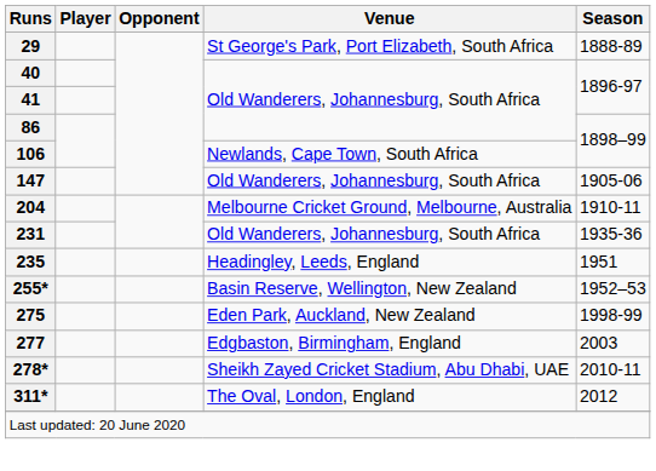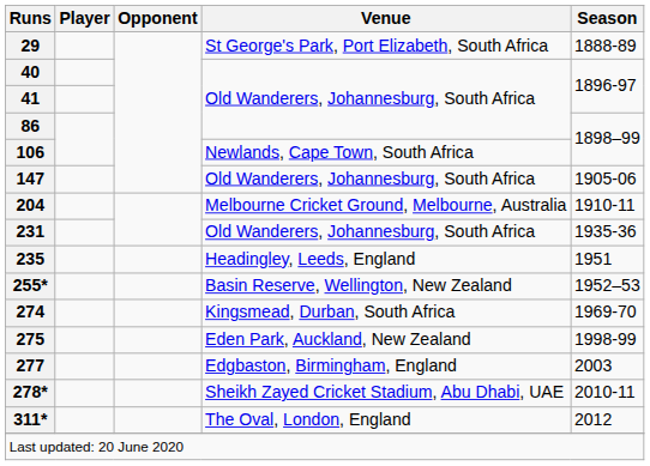+ row: 274 | Kingsmead, Durban, South Africa | 1969-70
